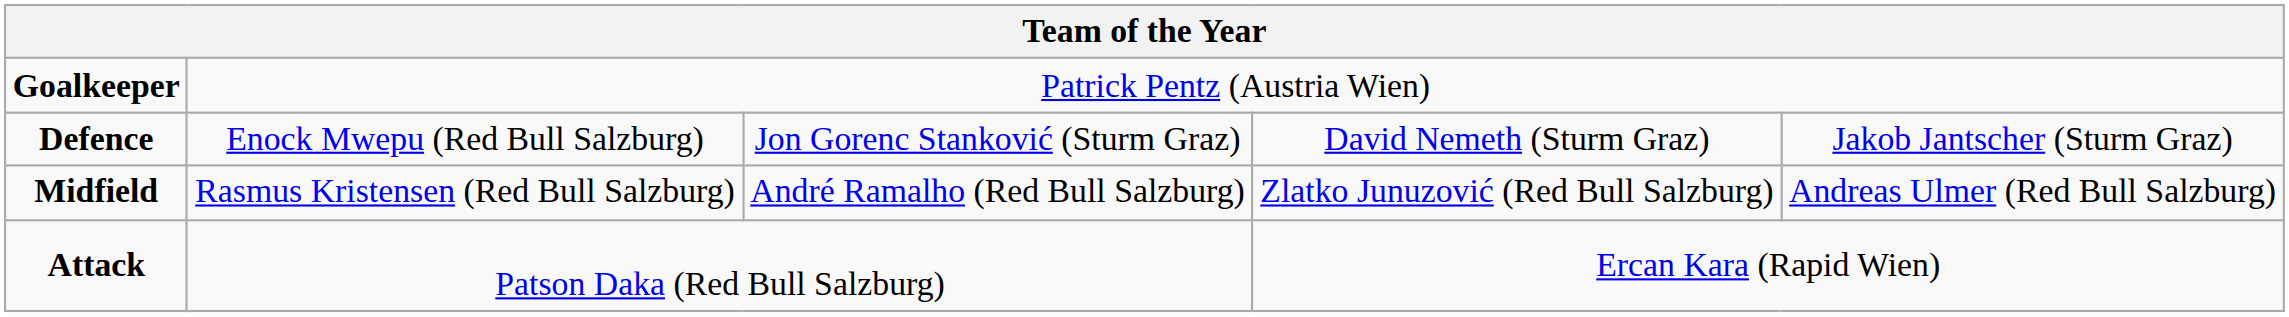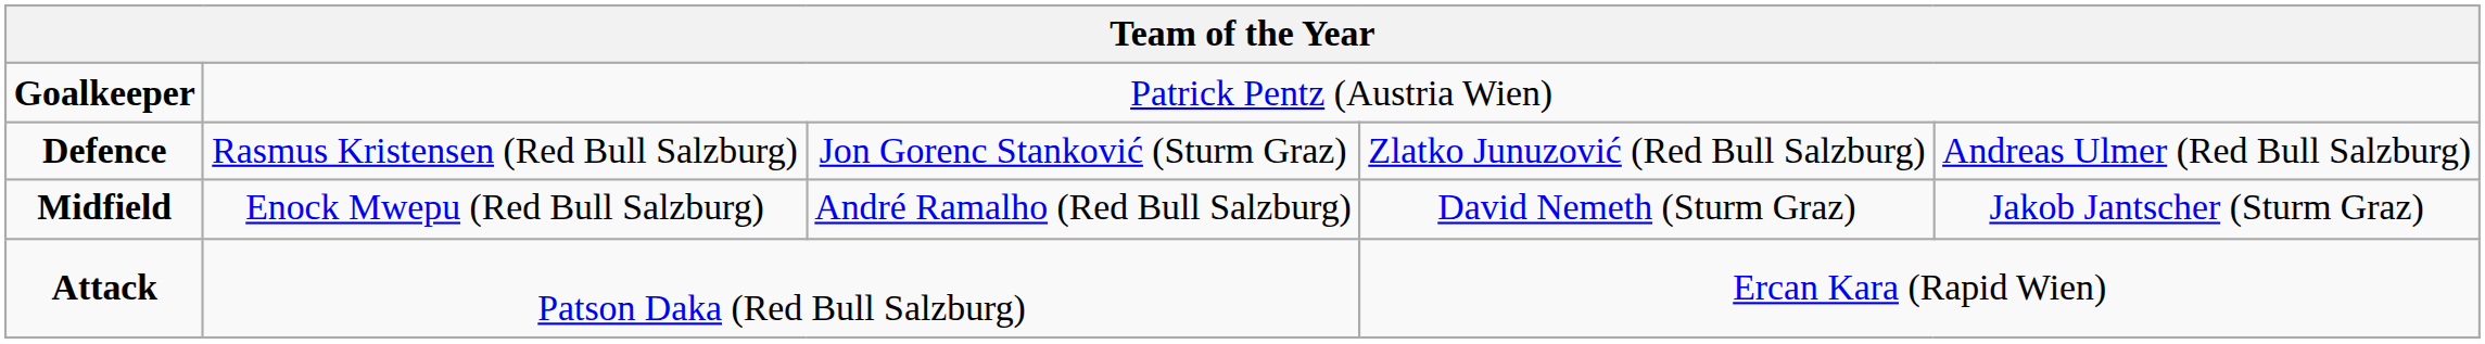Defence | column 2: Enock Mwepu (Red Bull Salzburg) -> Rasmus Kristensen (Red Bull Salzburg)
Defence | column 4: David Nemeth (Sturm Graz) -> Zlatko Junuzović (Red Bull Salzburg)
Defence | column 5: Jakob Jantscher (Sturm Graz) -> Andreas Ulmer (Red Bull Salzburg)
Midfield | column 2: Rasmus Kristensen (Red Bull Salzburg) -> Enock Mwepu (Red Bull Salzburg)
Midfield | column 4: Zlatko Junuzović (Red Bull Salzburg) -> David Nemeth (Sturm Graz)
Midfield | column 5: Andreas Ulmer (Red Bull Salzburg) -> Jakob Jantscher (Sturm Graz)
